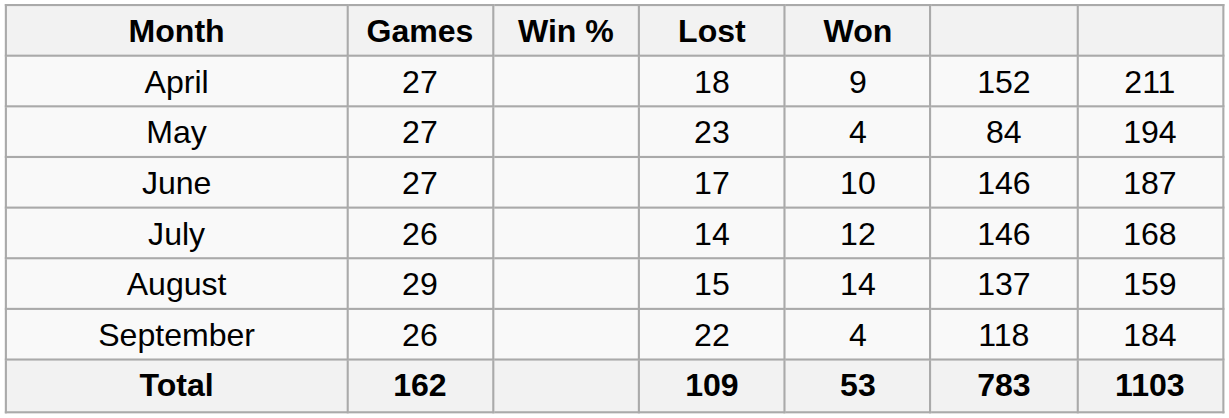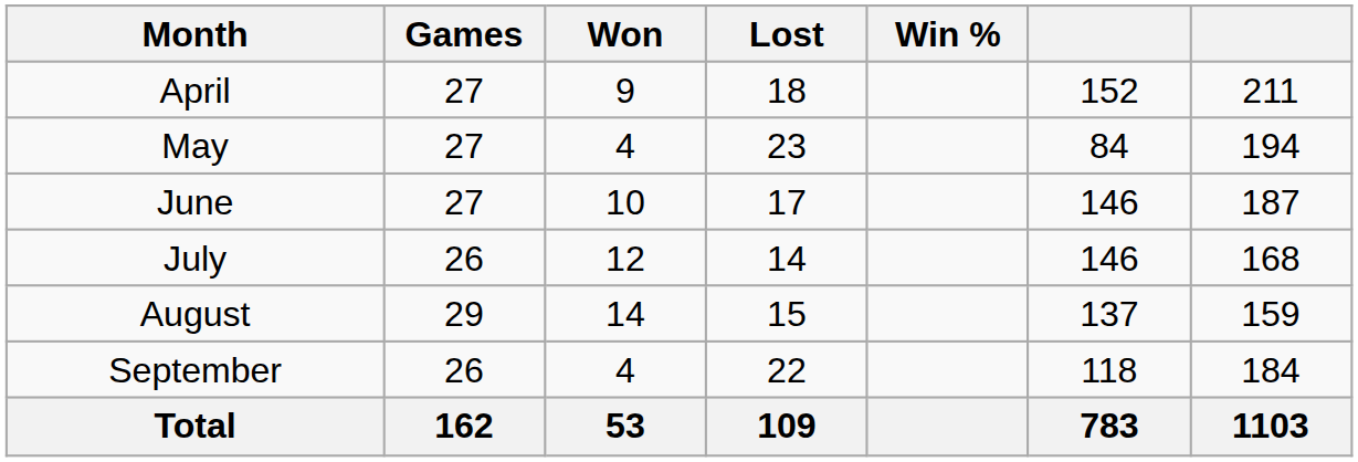columns swapped: Won <-> Win %
